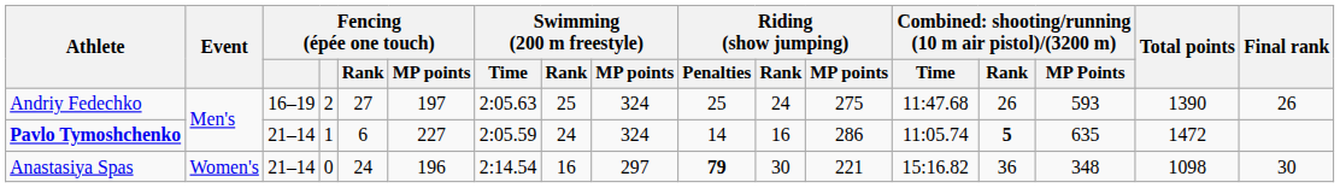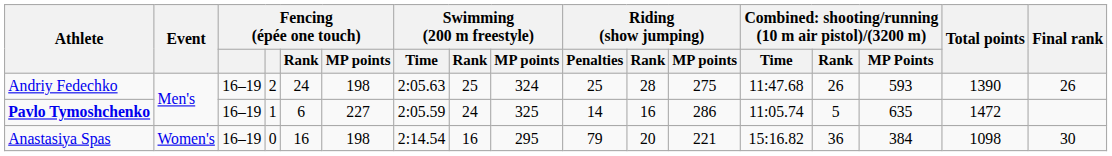Andriy Fedechko | Fencing (épée one touch) / Rank: 27 -> 24
Andriy Fedechko | Fencing (épée one touch) / MP points: 197 -> 198
Andriy Fedechko | Riding (show jumping) / Rank: 24 -> 28
Pavlo Tymoshchenko | column 3: 21–14 -> 16–19
Pavlo Tymoshchenko | Swimming (200 m freestyle) / MP points: 324 -> 325
Pavlo Tymoshchenko | column 14: bold -> normal
Anastasiya Spas | column 3: 21–14 -> 16–19
Anastasiya Spas | Fencing (épée one touch) / Rank: 24 -> 16
Anastasiya Spas | Fencing (épée one touch) / MP points: 196 -> 198
Anastasiya Spas | Swimming (200 m freestyle) / MP points: 297 -> 295
Anastasiya Spas | Riding (show jumping) / Penalties: bold -> normal
Anastasiya Spas | Riding (show jumping) / Rank: 30 -> 20
Anastasiya Spas | column 15: 348 -> 384
